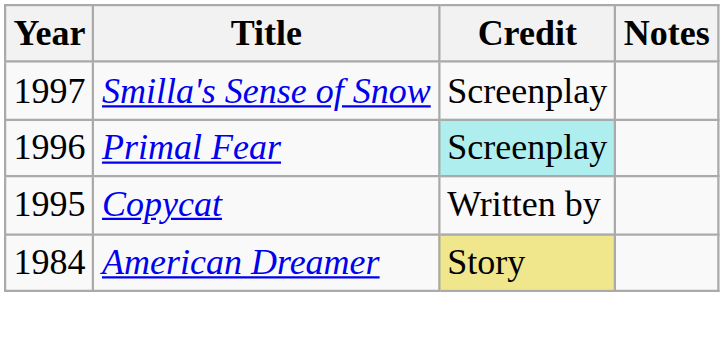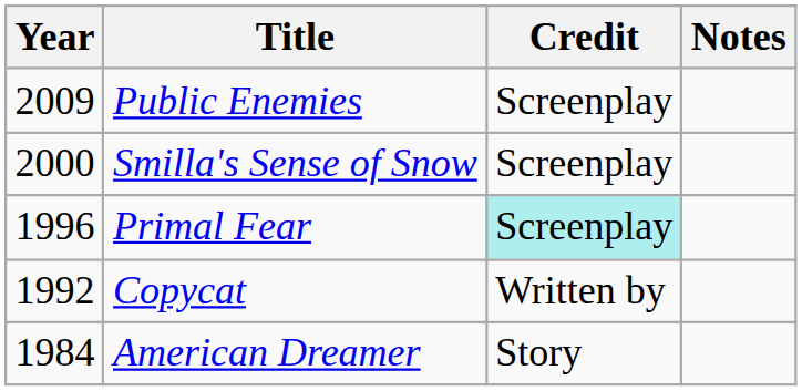+ row: 2009 | Public Enemies | Screenplay
Smilla's Sense of Snow | Year: 1997 -> 2000
Copycat | Year: 1995 -> 1992
American Dreamer | Credit: khaki background -> no background
